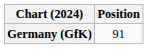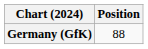Germany (GfK) | Position: 91 -> 88
